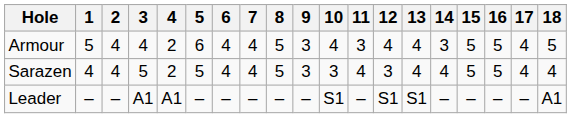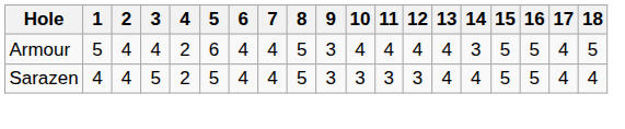Armour | 11: 3 -> 4
Sarazen | 11: 4 -> 3
- row: Leader | – | – | A1 | A1 | – | – | – | – | – | S1 | – | S1 | S1 | – | – | – | – | A1
